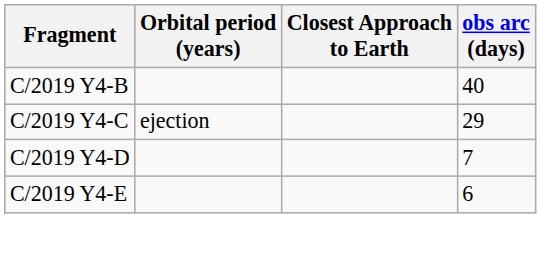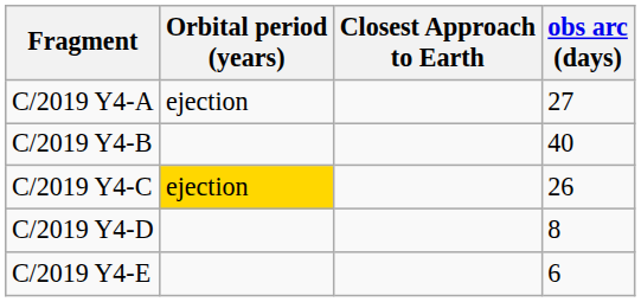+ row: C/2019 Y4-A | ejection | 27
C/2019 Y4-C | Orbital period (years): no background -> gold background
C/2019 Y4-C | obs arc (days): 29 -> 26
C/2019 Y4-D | obs arc (days): 7 -> 8
